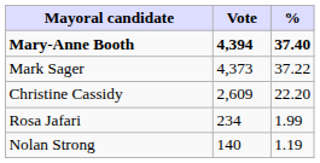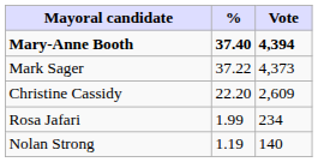columns swapped: Vote <-> %
